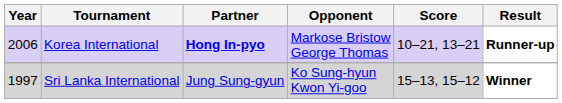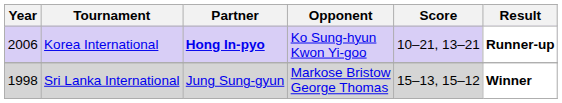Korea International | Opponent: Markose Bristow George Thomas -> Ko Sung-hyun Kwon Yi-goo
Sri Lanka International | Year: 1997 -> 1998
Sri Lanka International | Opponent: Ko Sung-hyun Kwon Yi-goo -> Markose Bristow George Thomas
